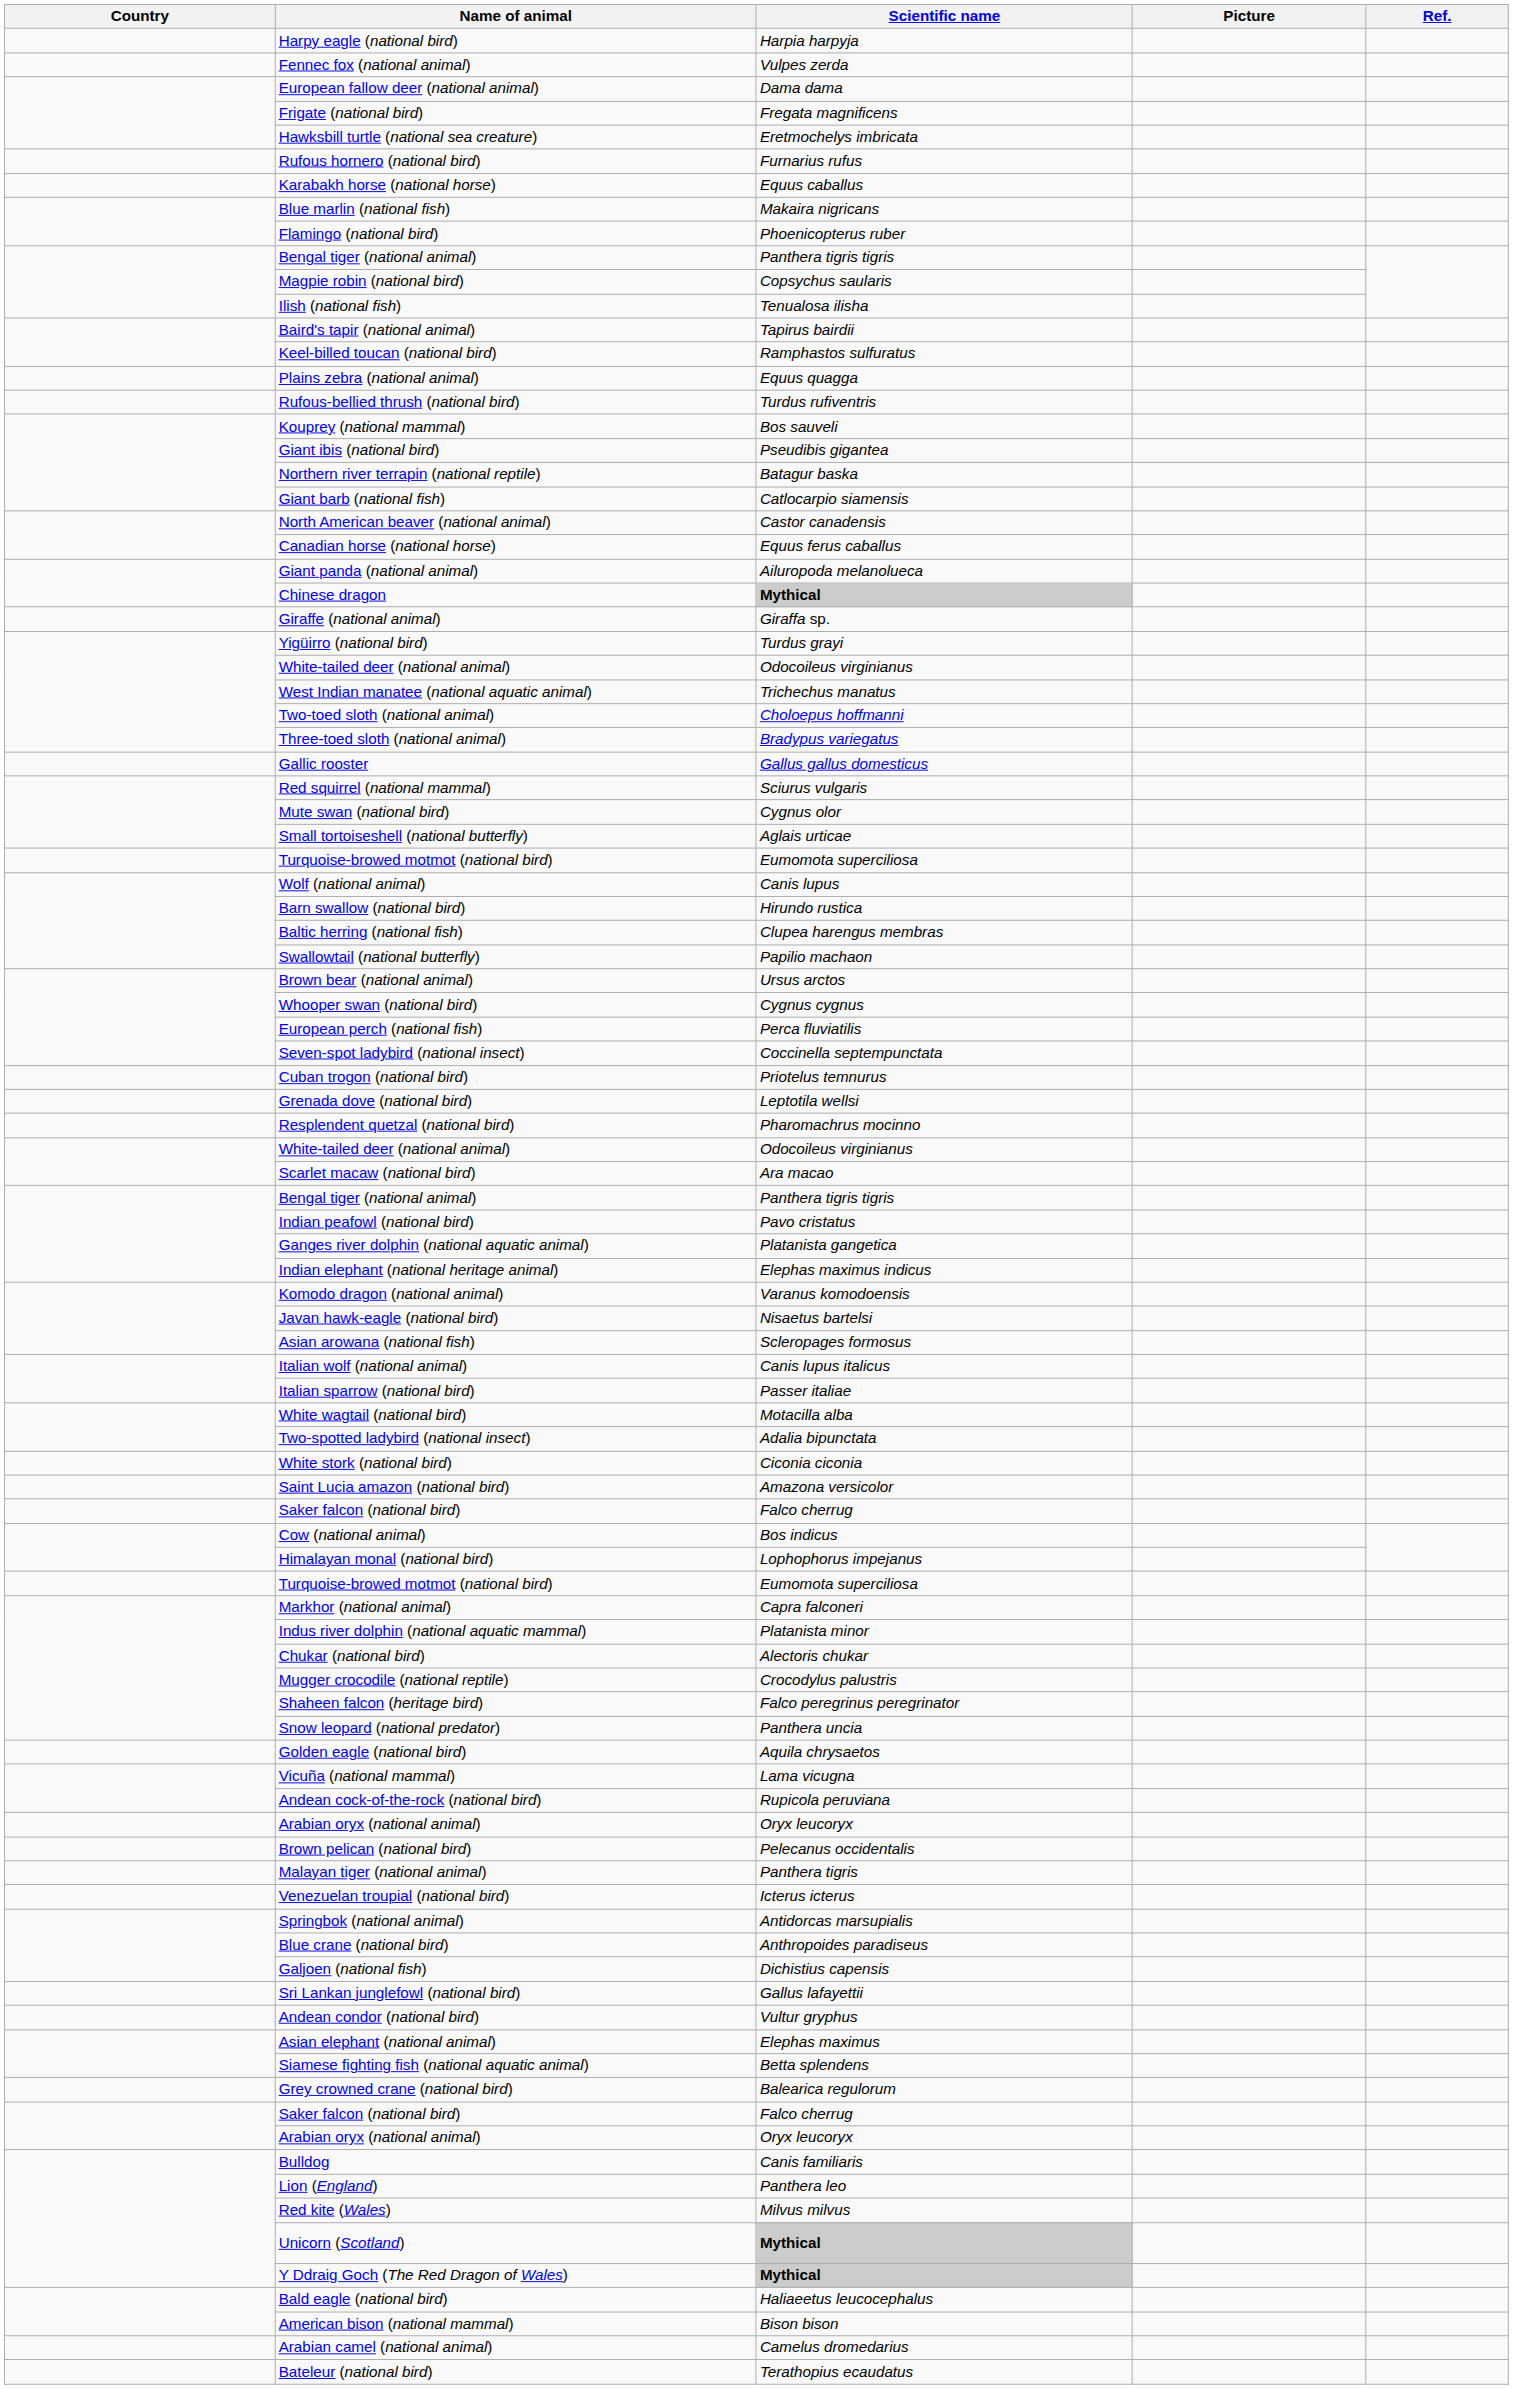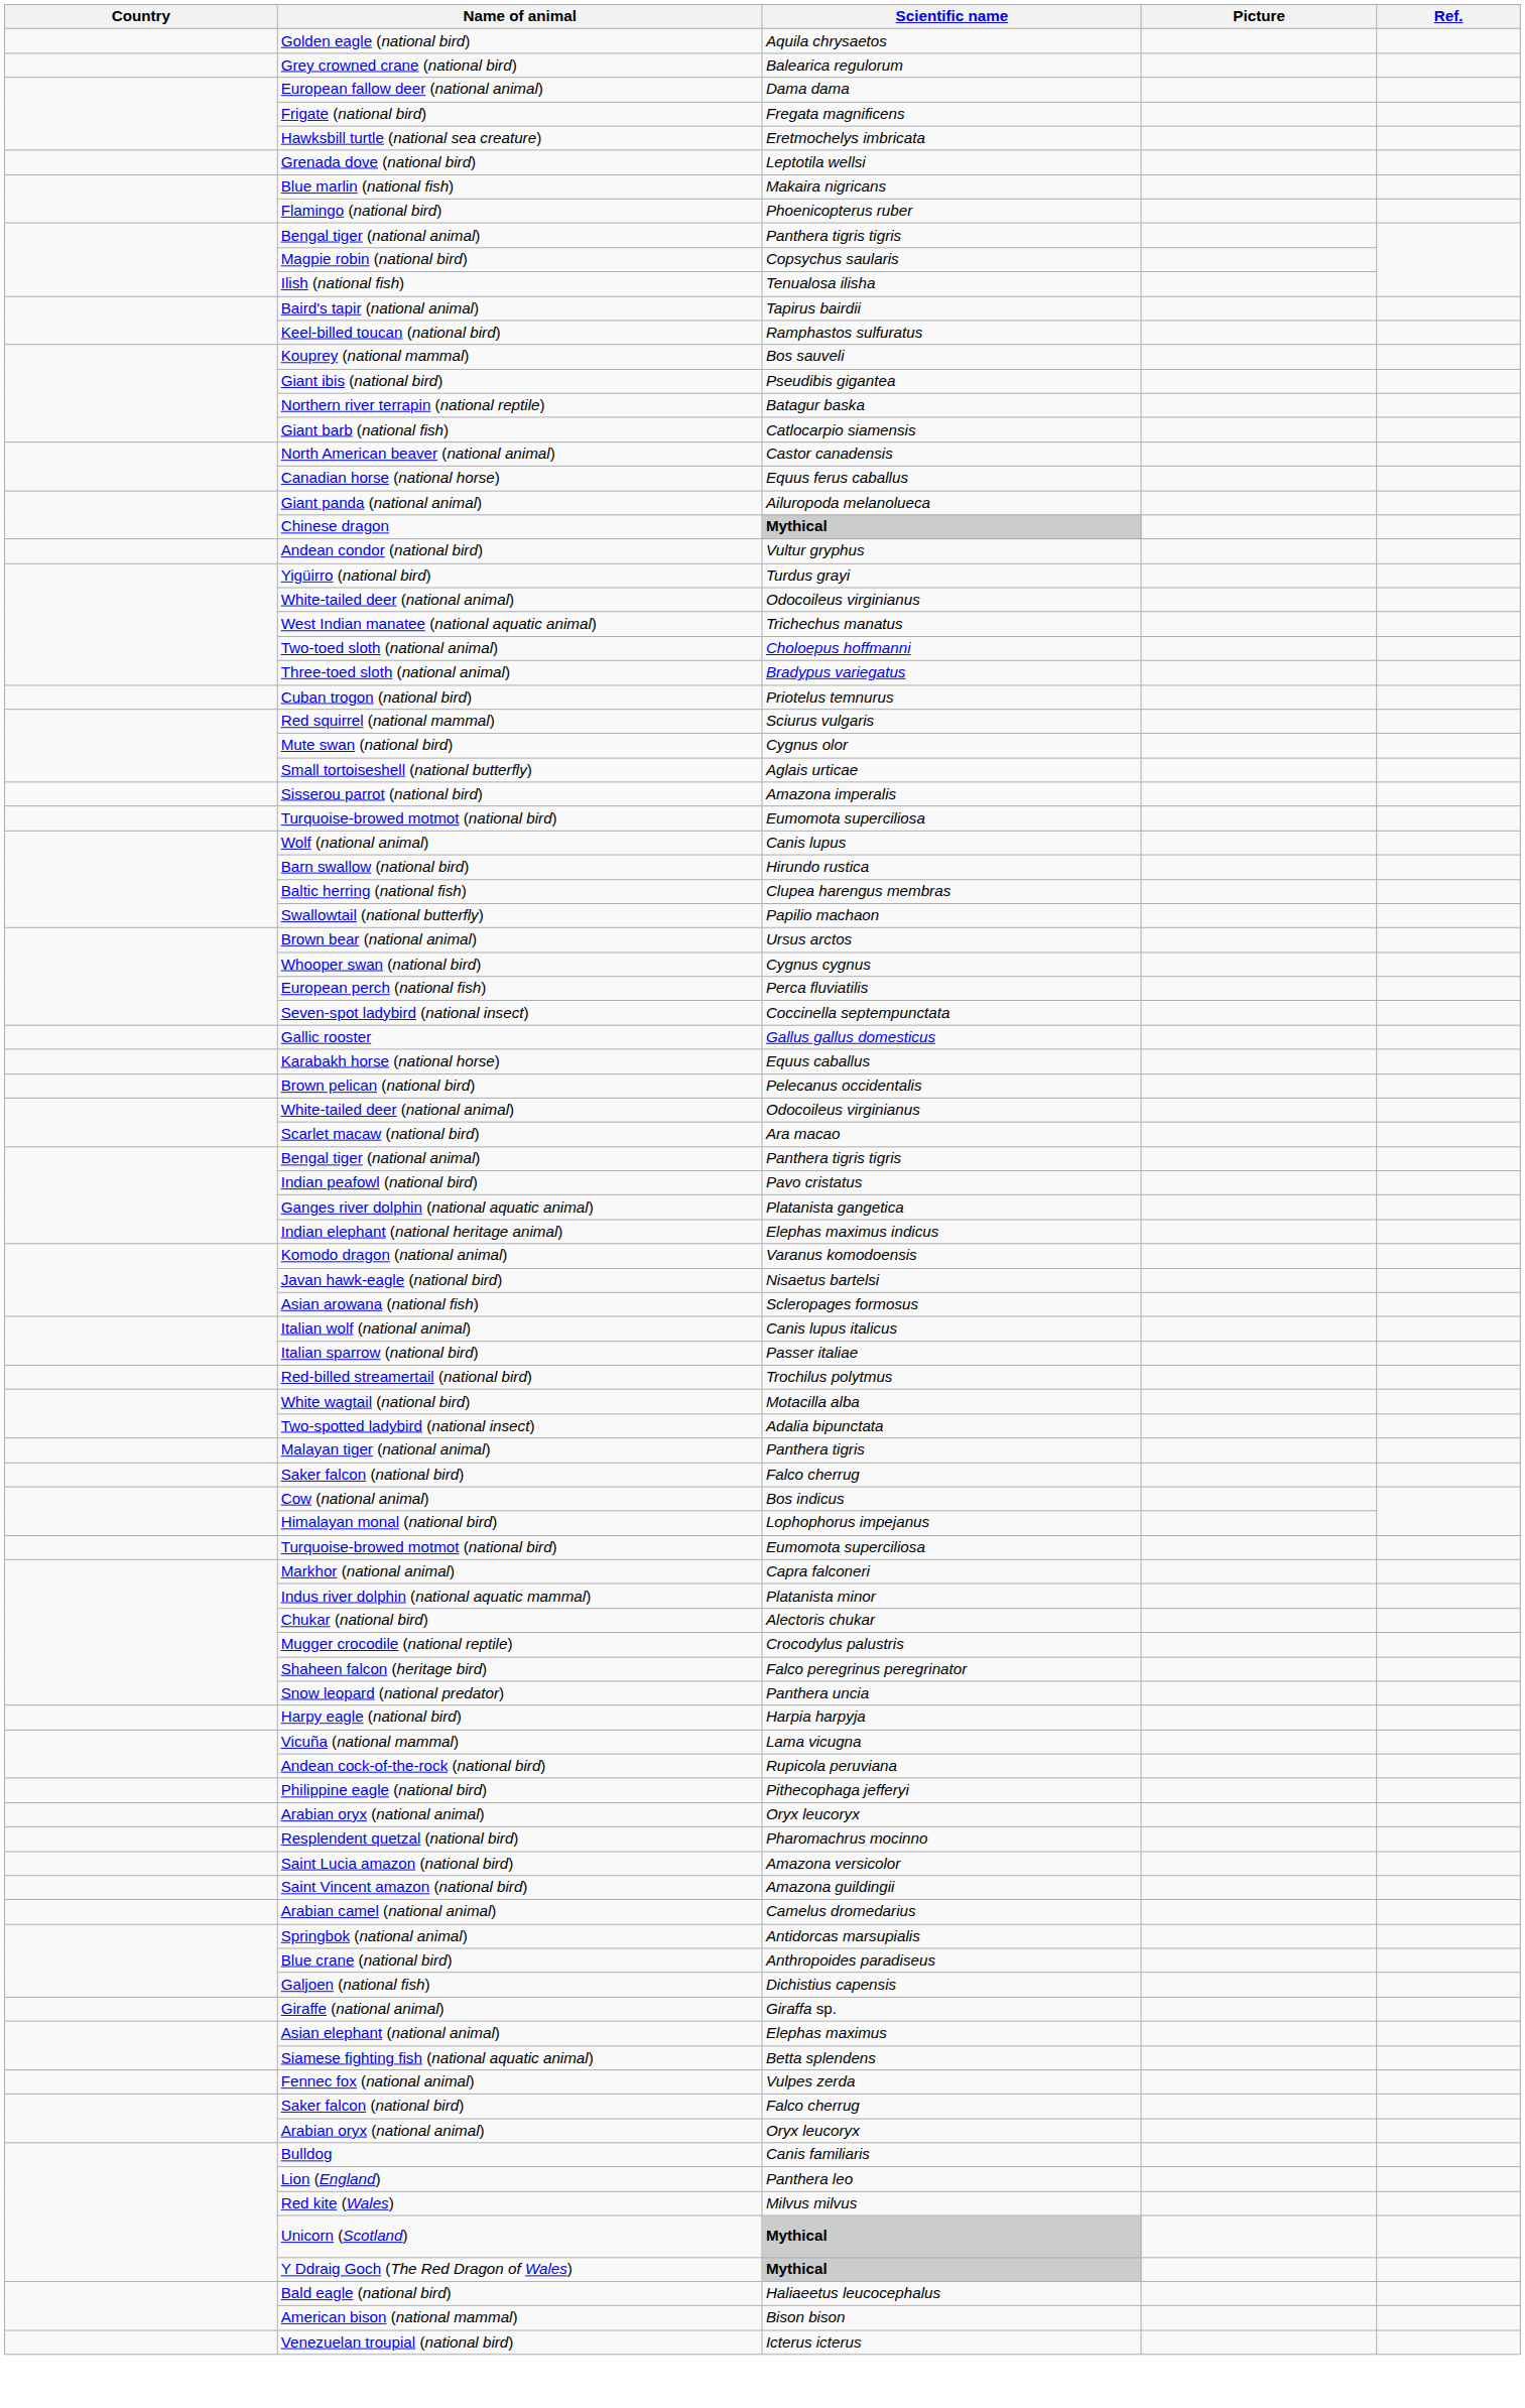rows swapped: Golden eagle (national bird) <-> Harpy eagle (national bird)
rows swapped: Fennec fox (national animal) <-> Grey crowned crane (national bird)
- row: Rufous hornero (national bird) | Furnarius rufus
rows swapped: Karabakh horse (national horse) <-> Grenada dove (national bird)
- row: Plains zebra (national animal) | Equus quagga
- row: Rufous-bellied thrush (national bird) | Turdus rufiventris
rows swapped: Andean condor (national bird) <-> Giraffe (national animal)
rows swapped: Cuban trogon (national bird) <-> Gallic rooster
+ row: Sisserou parrot (national bird) | Amazona imperalis
rows swapped: Resplendent quetzal (national bird) <-> Brown pelican (national bird)
+ row: Red-billed streamertail (national bird) | Trochilus polytmus
- row: White stork (national bird) | Ciconia ciconia
rows swapped: Malayan tiger (national animal) <-> Saint Lucia amazon (national bird)
+ row: Philippine eagle (national bird) | Pithecophaga jefferyi
+ row: Saint Vincent amazon (national bird) | Amazona guildingii
rows swapped: Arabian camel (national animal) <-> Venezuelan troupial (national bird)
- row: Sri Lankan junglefowl (national bird) | Gallus lafayettii
- row: Bateleur (national bird) | Terathopius ecaudatus
